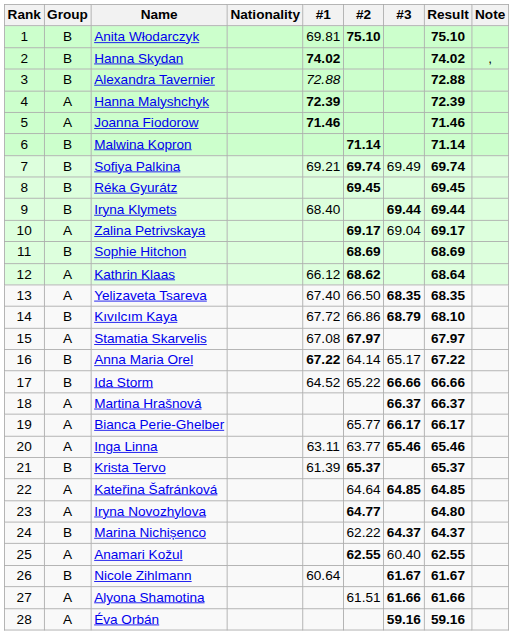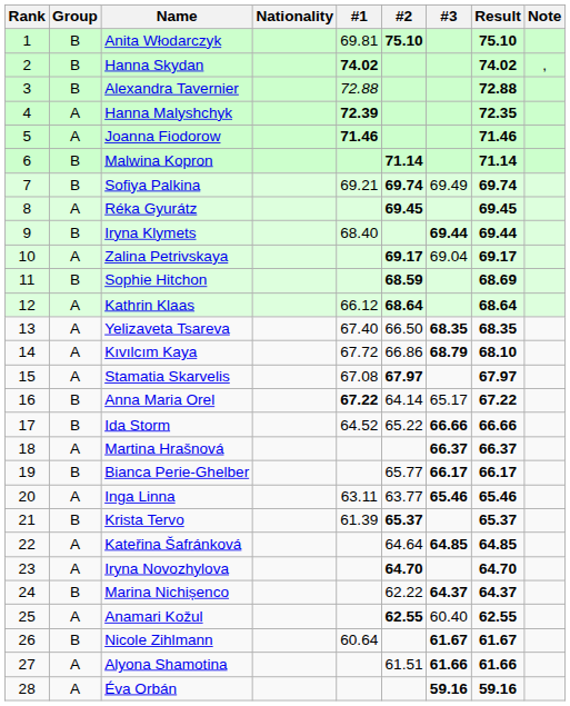Hanna Malyshchyk | Result: 72.39 -> 72.35
Réka Gyurátz | Group: B -> A
Sophie Hitchon | #2: 68.69 -> 68.59
Kathrin Klaas | #2: 68.62 -> 68.64
Kıvılcım Kaya | Group: B -> A
Bianca Perie-Ghelber | Group: A -> B
Iryna Novozhylova | #2: 64.77 -> 64.70
Iryna Novozhylova | Result: 64.80 -> 64.70
